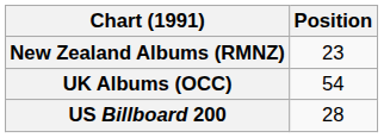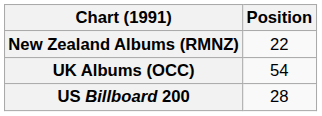New Zealand Albums (RMNZ) | Position: 23 -> 22
